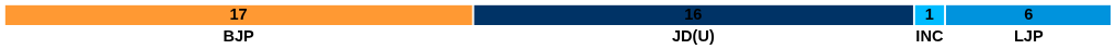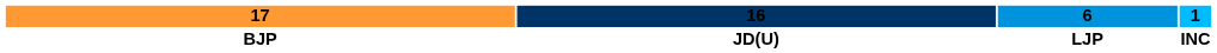columns swapped: 6 <-> 1
